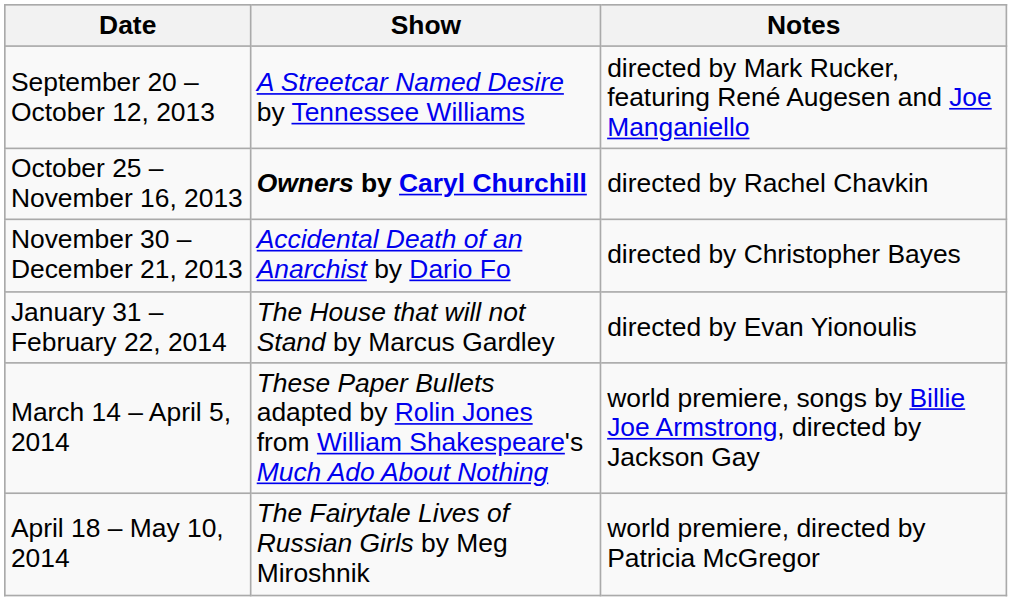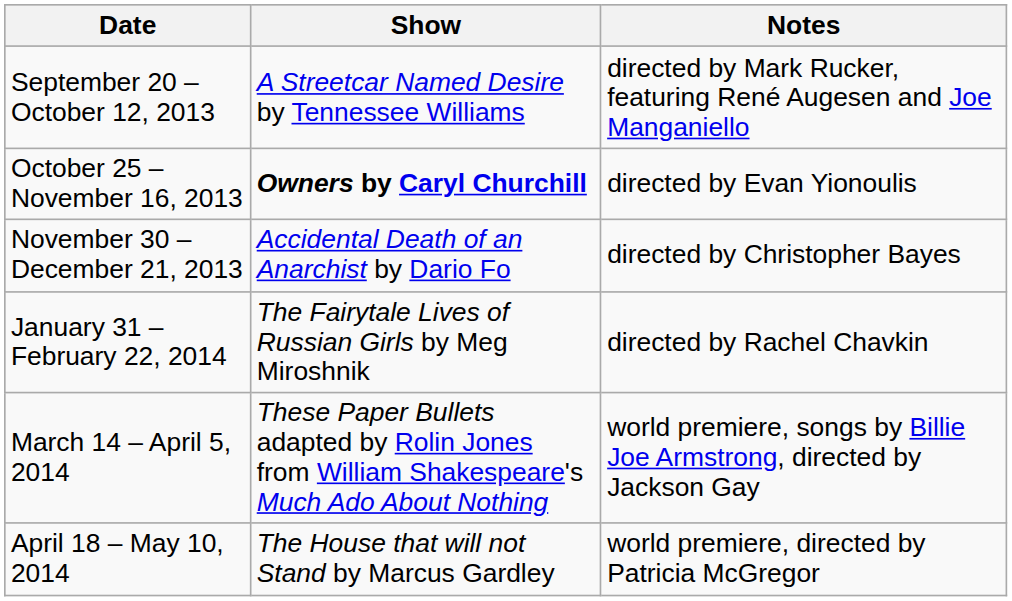October 25 – November 16, 2013 | Notes: directed by Rachel Chavkin -> directed by Evan Yionoulis
January 31 – February 22, 2014 | Show: The House that will not Stand by Marcus Gardley -> The Fairytale Lives of Russian Girls by Meg Miroshnik
January 31 – February 22, 2014 | Notes: directed by Evan Yionoulis -> directed by Rachel Chavkin
April 18 – May 10, 2014 | Show: The Fairytale Lives of Russian Girls by Meg Miroshnik -> The House that will not Stand by Marcus Gardley
